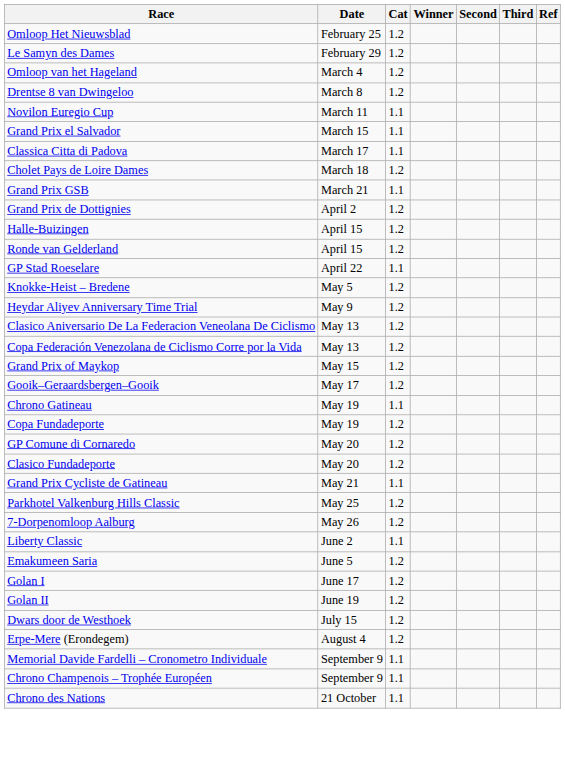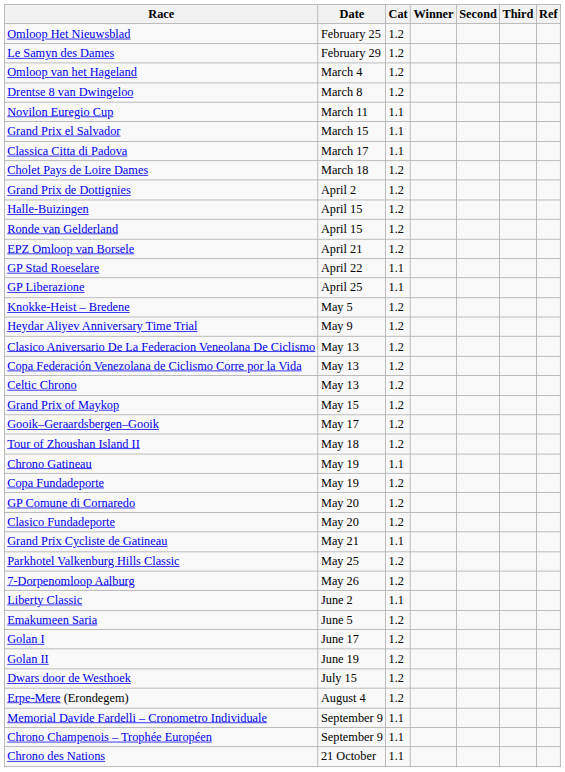- row: Grand Prix GSB | March 21 | 1.1
+ row: EPZ Omloop van Borsele | April 21 | 1.2
+ row: GP Liberazione | April 25 | 1.1
+ row: Celtic Chrono | May 13 | 1.2
+ row: Tour of Zhoushan Island II | May 18 | 1.2
